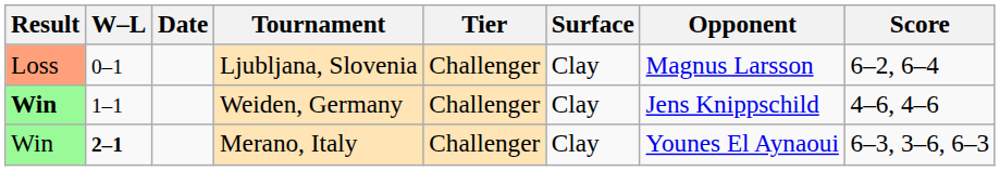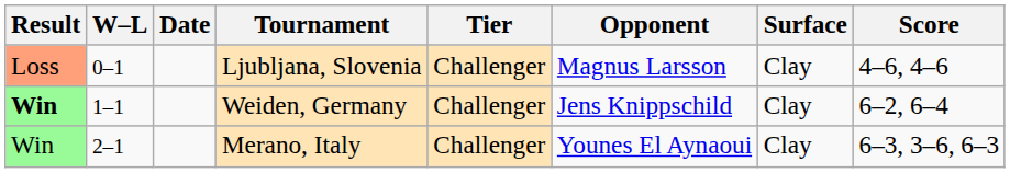columns swapped: Surface <-> Opponent
Ljubljana, Slovenia | Score: 6–2, 6–4 -> 4–6, 4–6
Weiden, Germany | Score: 4–6, 4–6 -> 6–2, 6–4
Merano, Italy | W–L: bold -> normal
